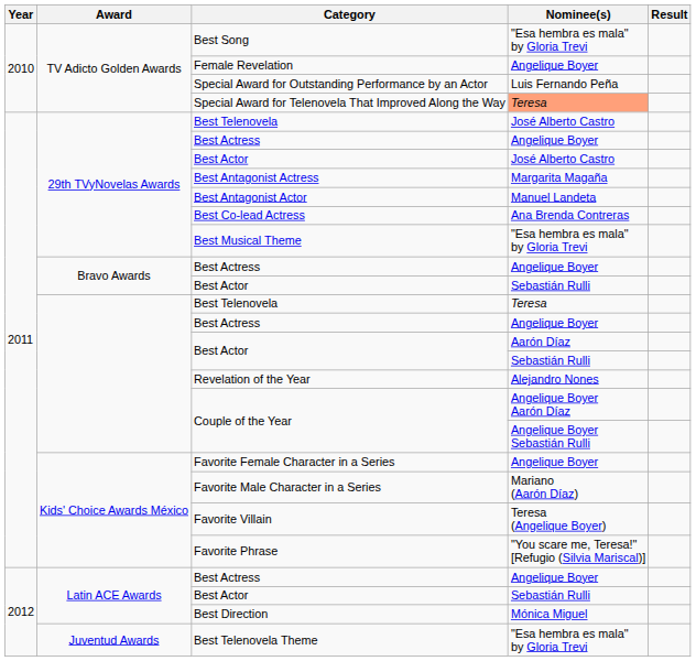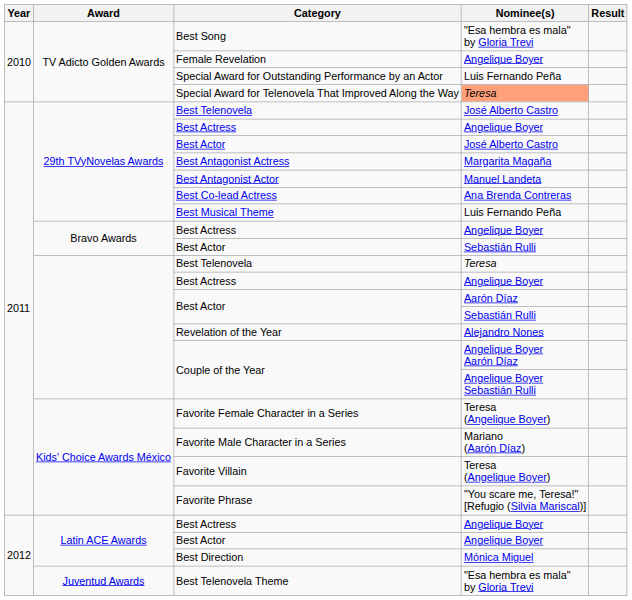Best Musical Theme | Nominee(s): "Esa hembra es mala" by Gloria Trevi -> Luis Fernando Peña
Favorite Female Character in a Series | Nominee(s): Angelique Boyer -> Teresa (Angelique Boyer)
Latin ACE Awards / Best Actor | Nominee(s): Sebastián Rulli -> Angelique Boyer
